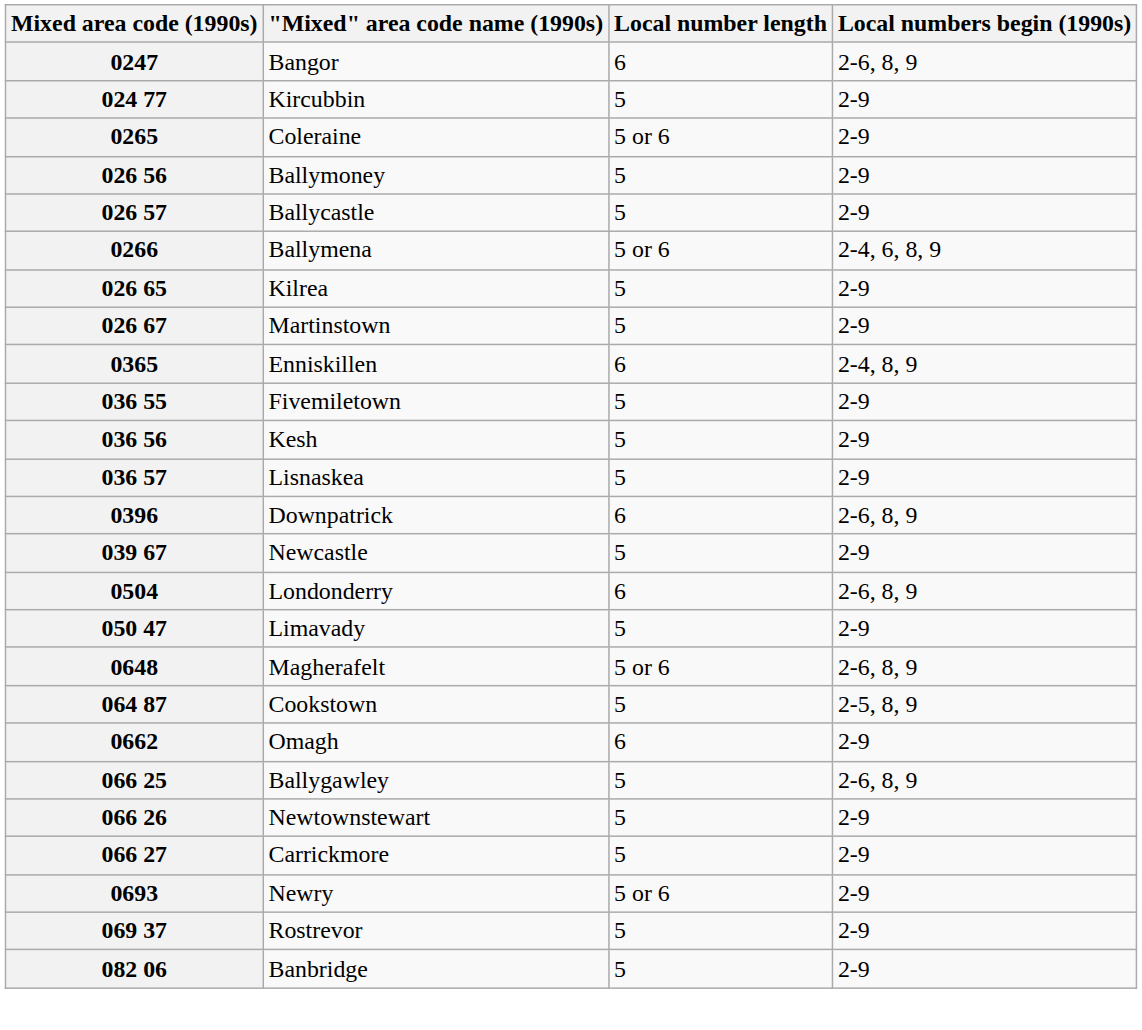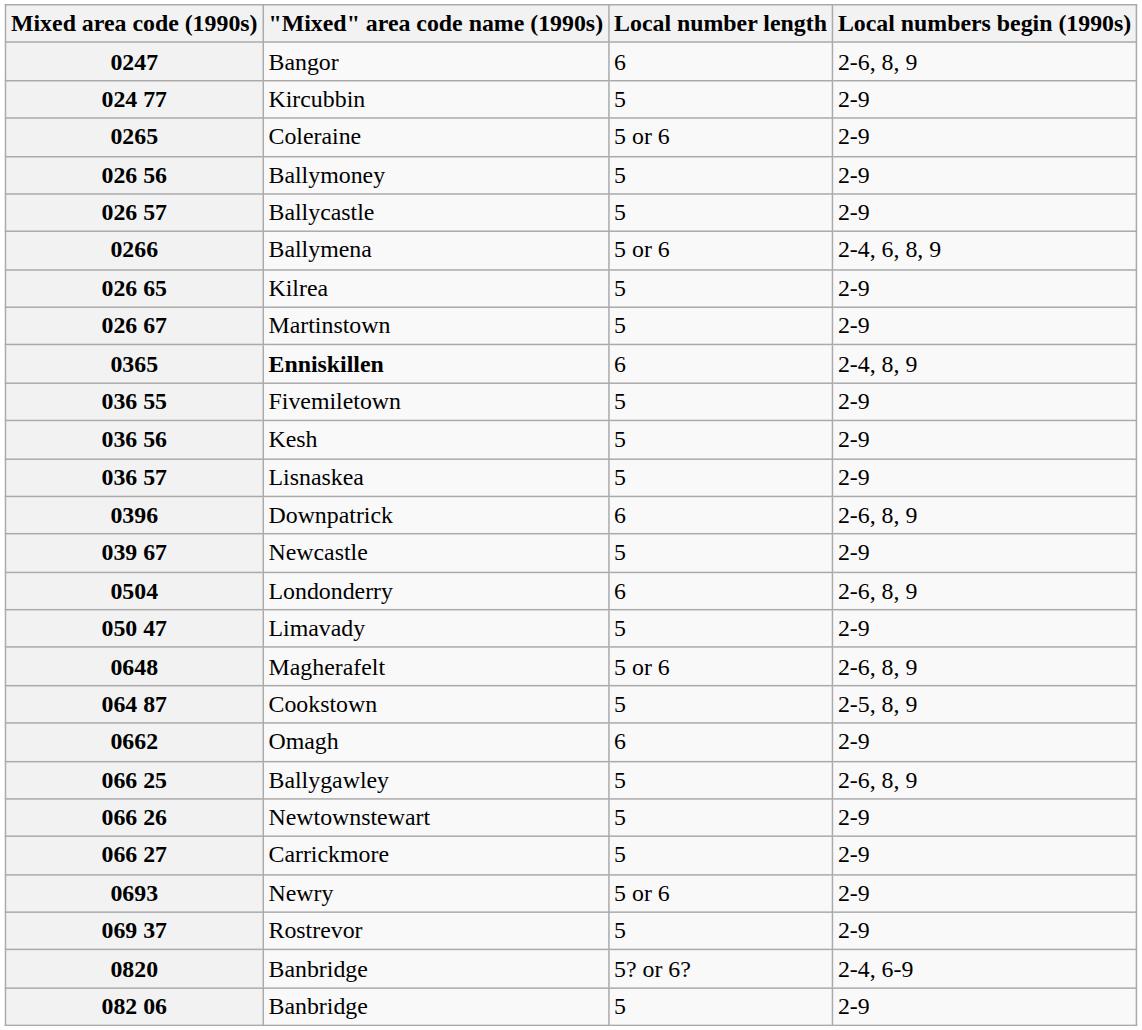0365 | "Mixed" area code name (1990s): normal -> bold
+ row: 0820 | Banbridge | 5? or 6? | 2-4, 6-9
